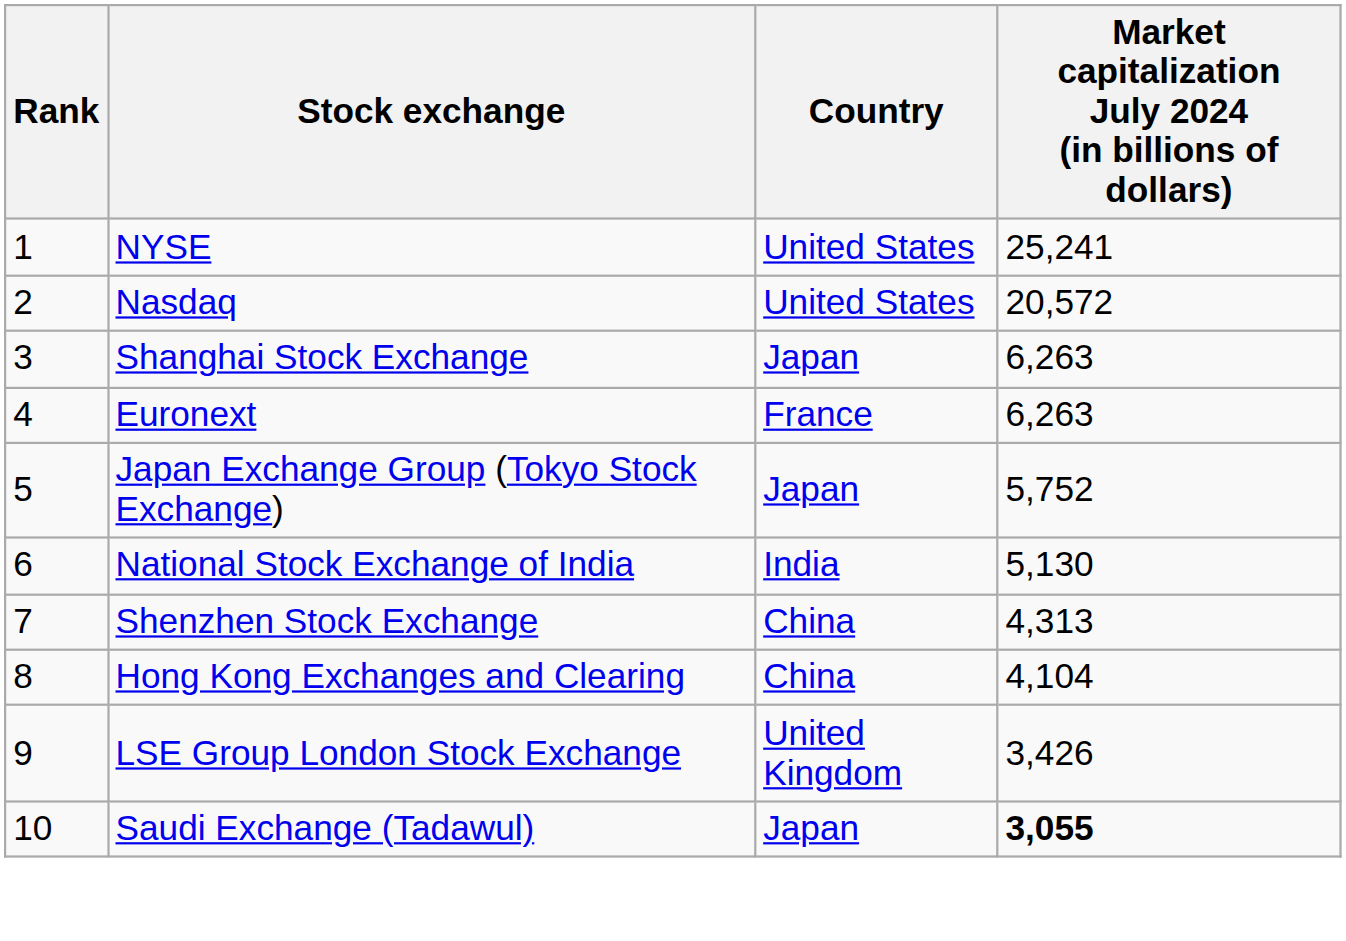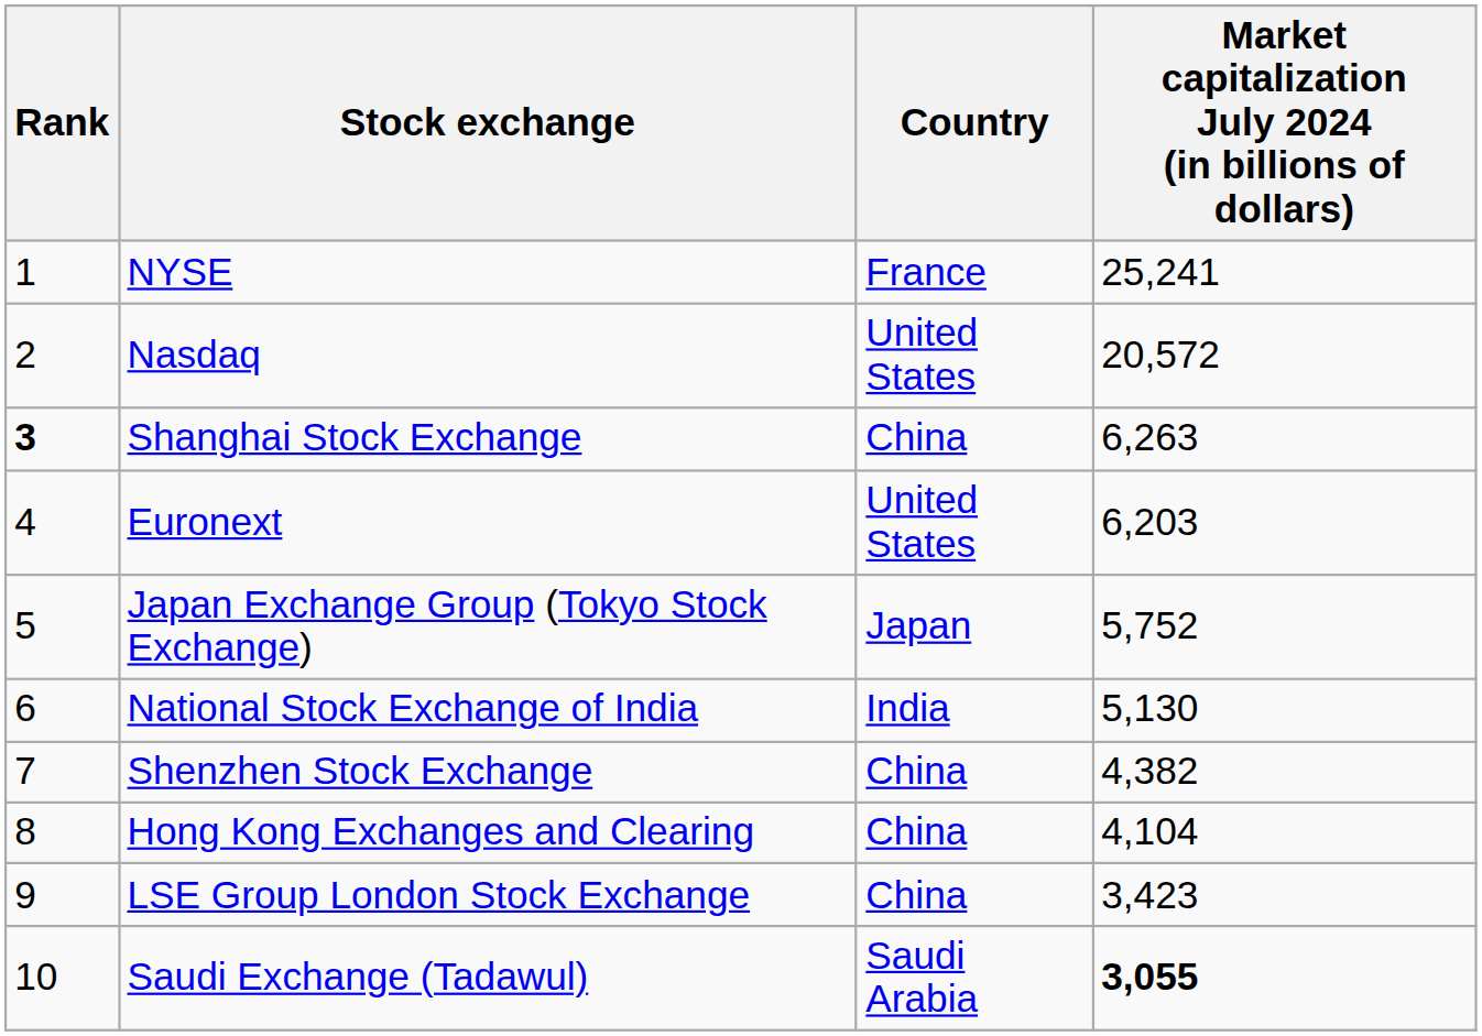NYSE | Country: United States -> France
Shanghai Stock Exchange | Rank: normal -> bold
Shanghai Stock Exchange | Country: Japan -> China
Euronext | Country: France -> United States
Euronext | Market capitalization July 2024 (in billions of dollars): 6,263 -> 6,203
Shenzhen Stock Exchange | Market capitalization July 2024 (in billions of dollars): 4,313 -> 4,382
LSE Group London Stock Exchange | Country: United Kingdom -> China
LSE Group London Stock Exchange | Market capitalization July 2024 (in billions of dollars): 3,426 -> 3,423
Saudi Exchange (Tadawul) | Country: Japan -> Saudi Arabia
